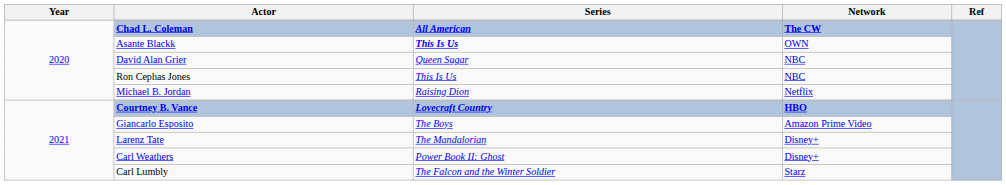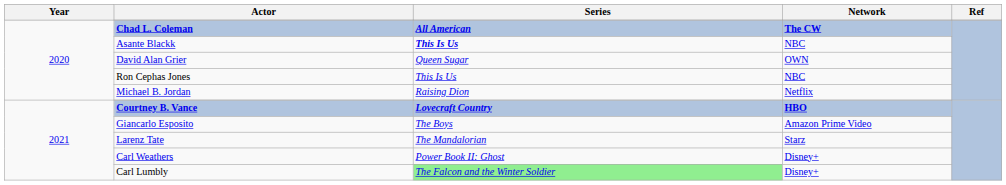Asante Blackk | Network: OWN -> NBC
David Alan Grier | Network: NBC -> OWN
Larenz Tate | Network: Disney+ -> Starz
Carl Lumbly | Series: no background -> lightgreen background
Carl Lumbly | Network: Starz -> Disney+
